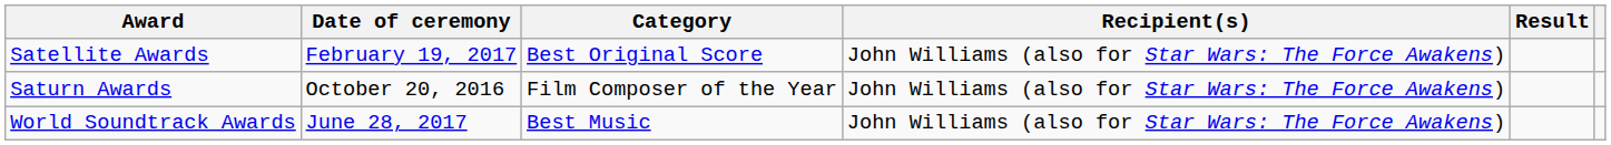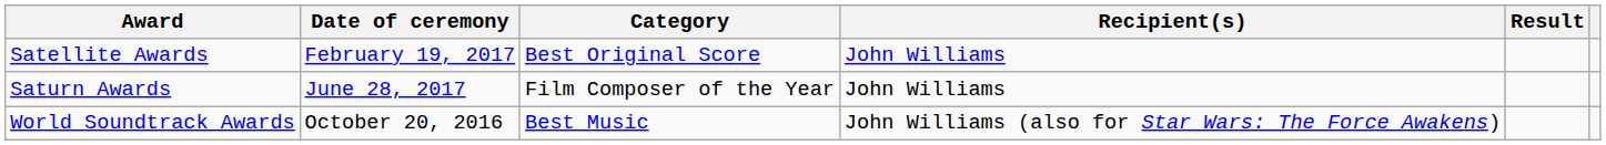Satellite Awards | Recipient(s): John Williams (also for Star Wars: The Force Awakens) -> John Williams
Saturn Awards | Date of ceremony: October 20, 2016 -> June 28, 2017
Saturn Awards | Recipient(s): John Williams (also for Star Wars: The Force Awakens) -> John Williams
World Soundtrack Awards | Date of ceremony: June 28, 2017 -> October 20, 2016
